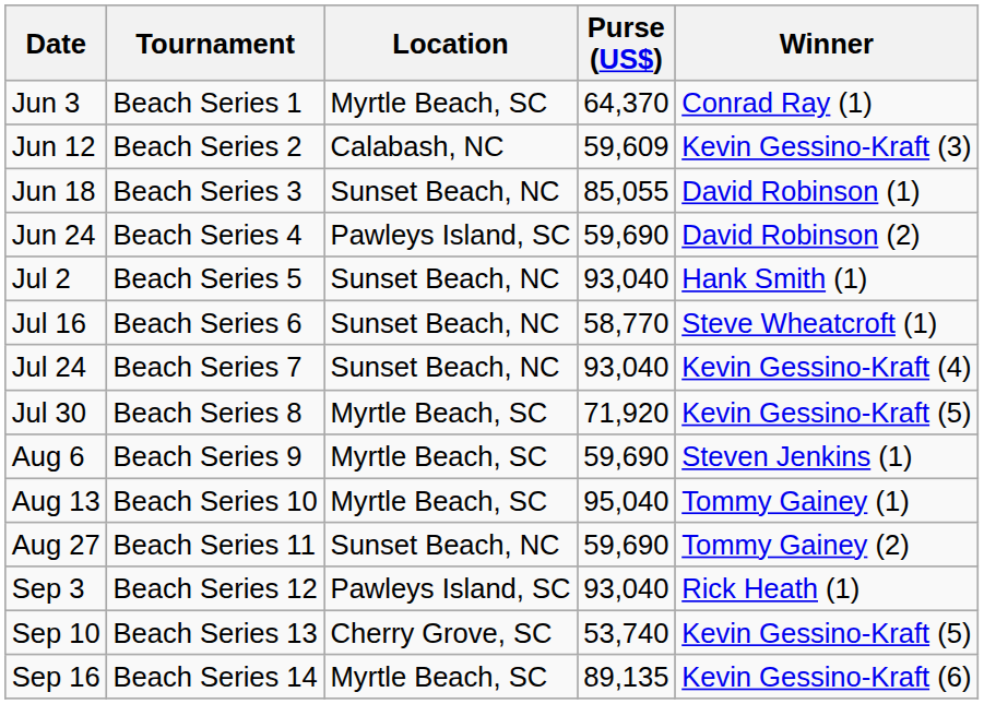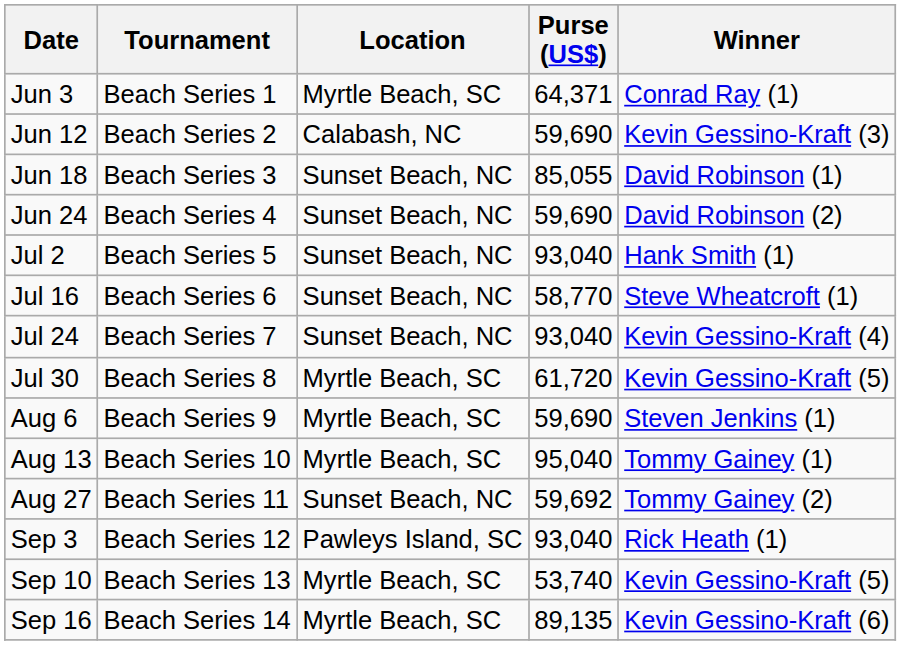Jun 3 | Purse (US$): 64,370 -> 64,371
Jun 12 | Purse (US$): 59,609 -> 59,690
Jun 24 | Location: Pawleys Island, SC -> Sunset Beach, NC
Jul 30 | Purse (US$): 71,920 -> 61,720
Aug 27 | Purse (US$): 59,690 -> 59,692
Sep 10 | Location: Cherry Grove, SC -> Myrtle Beach, SC
